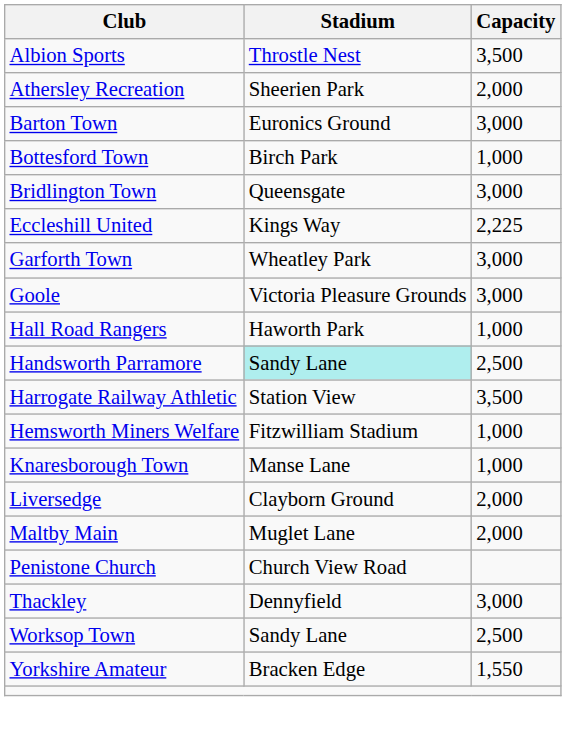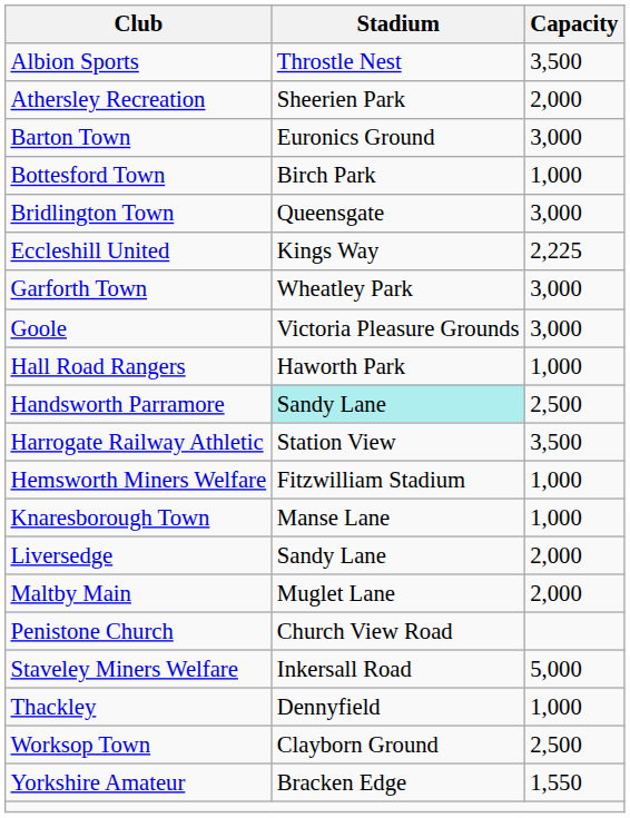Liversedge | Stadium: Clayborn Ground -> Sandy Lane
+ row: Staveley Miners Welfare | Inkersall Road | 5,000
Thackley | Capacity: 3,000 -> 1,000
Worksop Town | Stadium: Sandy Lane -> Clayborn Ground
